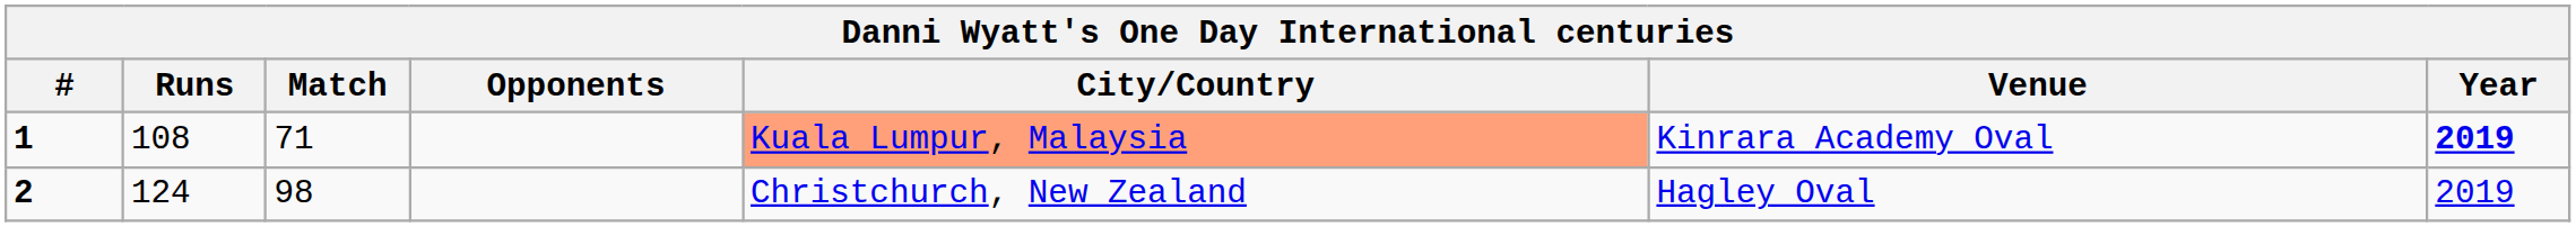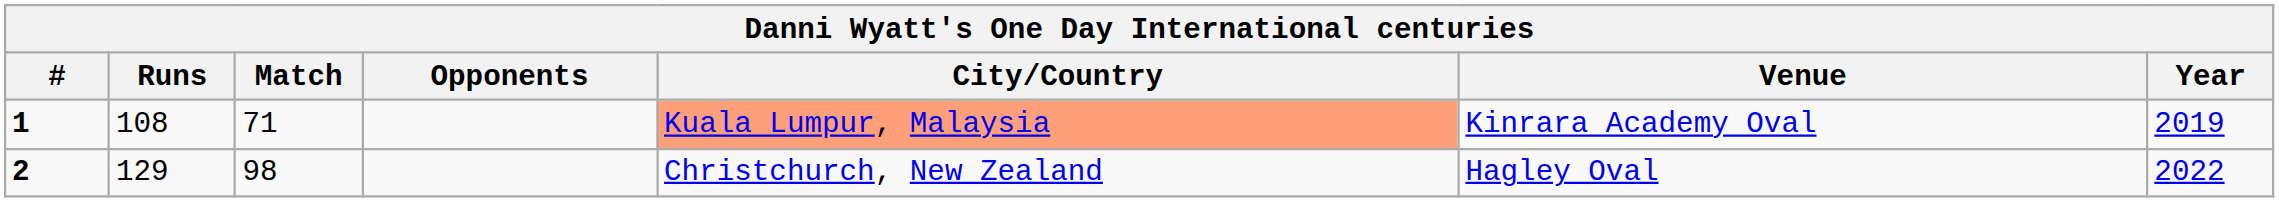1 | Year: bold -> normal
2 | Runs: 124 -> 129
2 | Year: 2019 -> 2022
